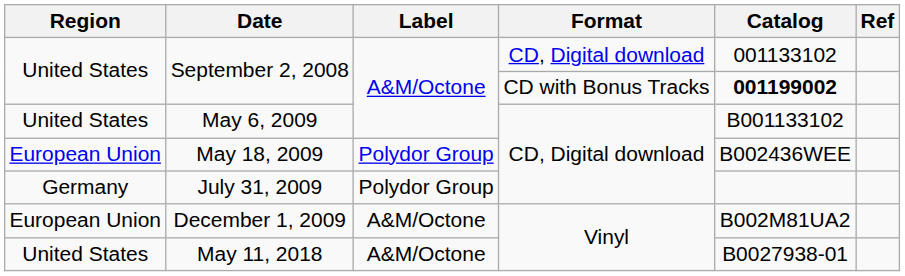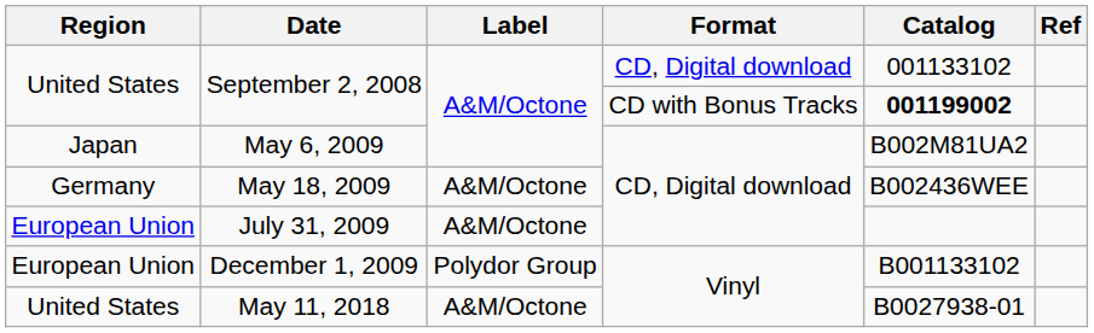May 6, 2009 | Region: United States -> Japan
May 6, 2009 | Catalog: B001133102 -> B002M81UA2
May 18, 2009 | Region: European Union -> Germany
May 18, 2009 | Label: Polydor Group -> A&M/Octone
July 31, 2009 | Region: Germany -> European Union
July 31, 2009 | Label: Polydor Group -> A&M/Octone
December 1, 2009 | Label: A&M/Octone -> Polydor Group
December 1, 2009 | Catalog: B002M81UA2 -> B001133102
